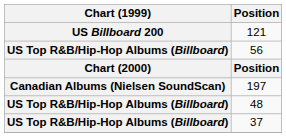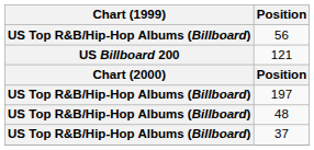rows swapped: 121 <-> 56
197 | Chart (1999): Canadian Albums (Nielsen SoundScan) -> US Top R&B/Hip-Hop Albums (Billboard)
